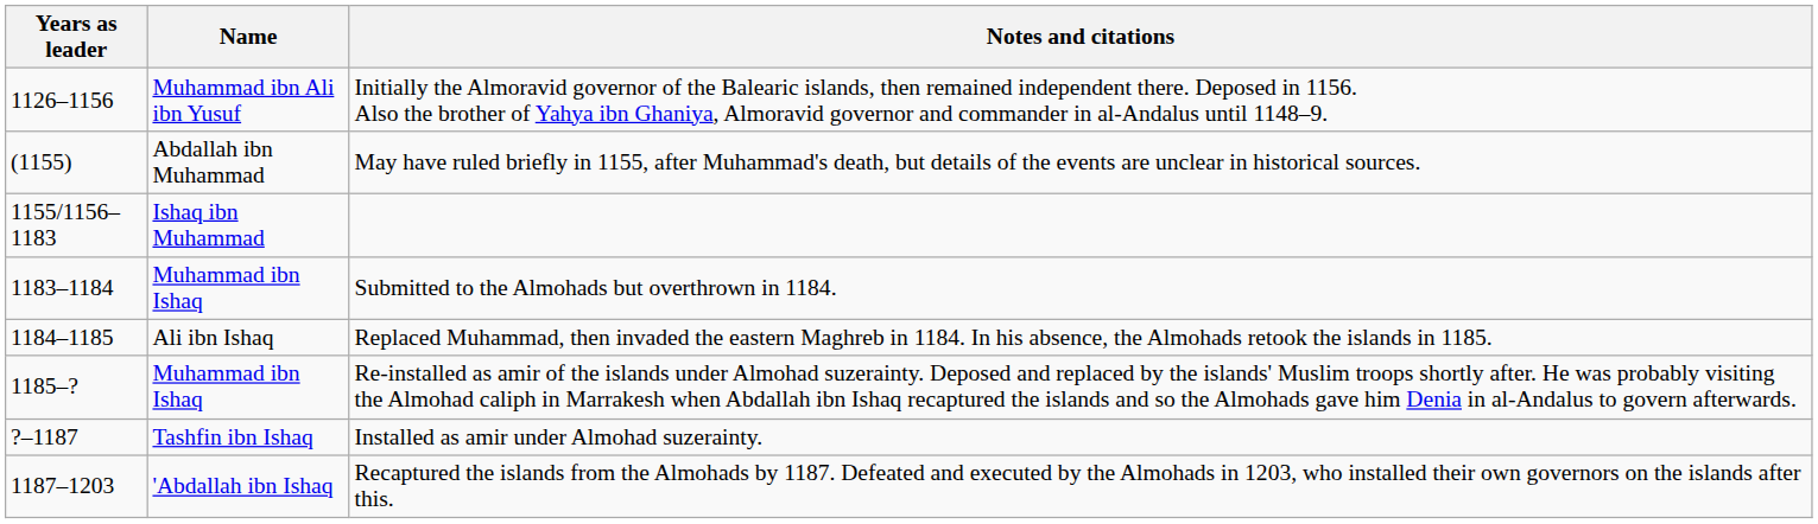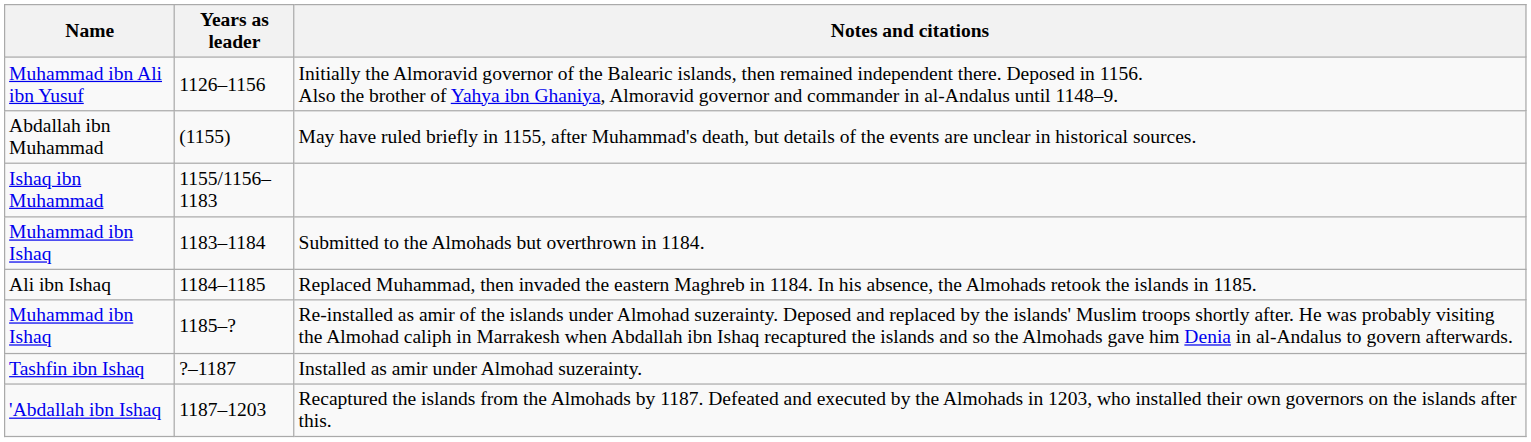columns swapped: Name <-> Years as leader
